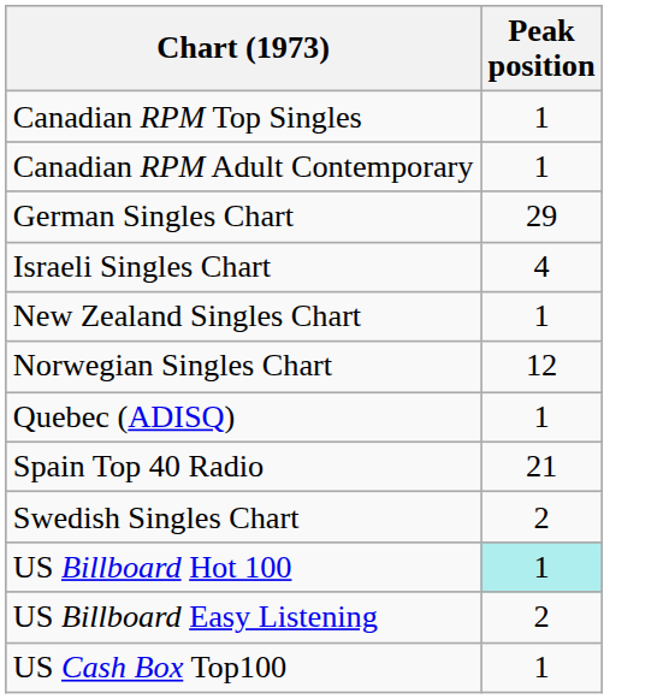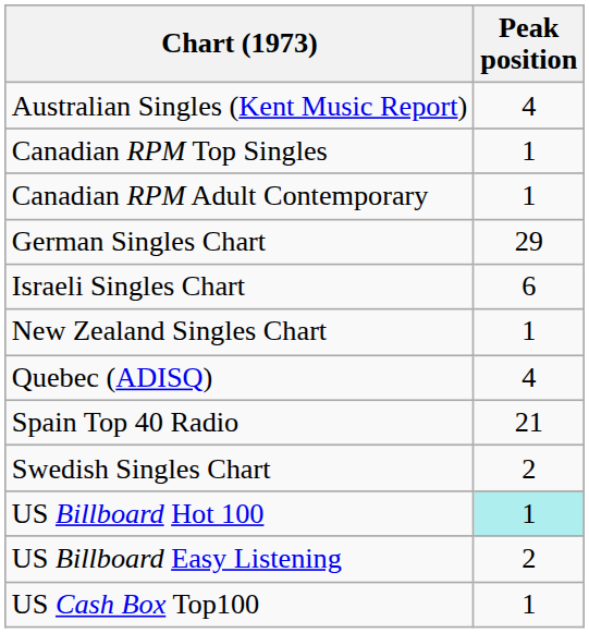+ row: Australian Singles (Kent Music Report) | 4
Israeli Singles Chart | Peak position: 4 -> 6
- row: Norwegian Singles Chart | 12
Quebec (ADISQ) | Peak position: 1 -> 4
